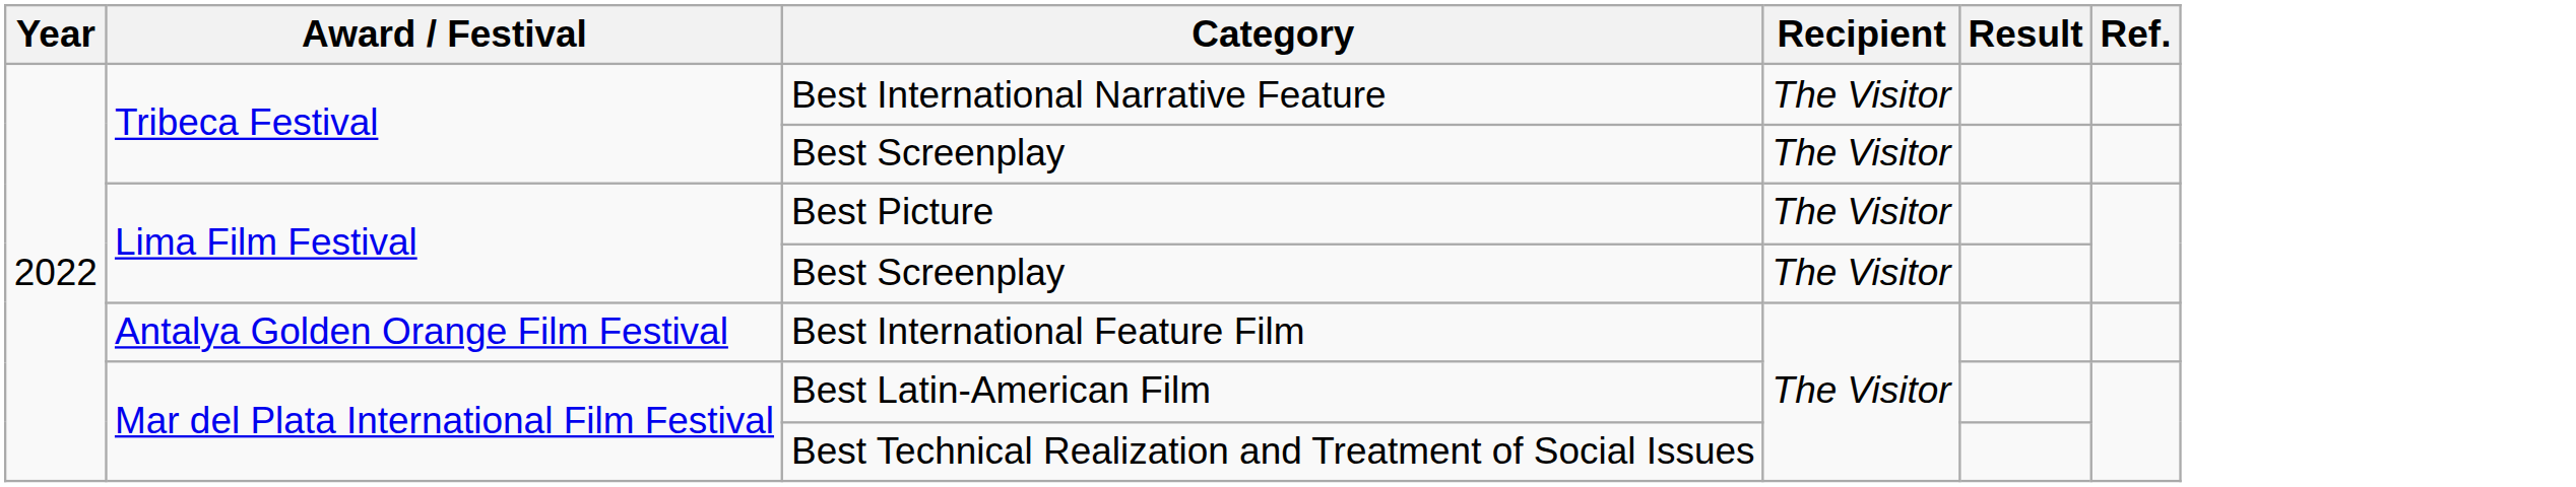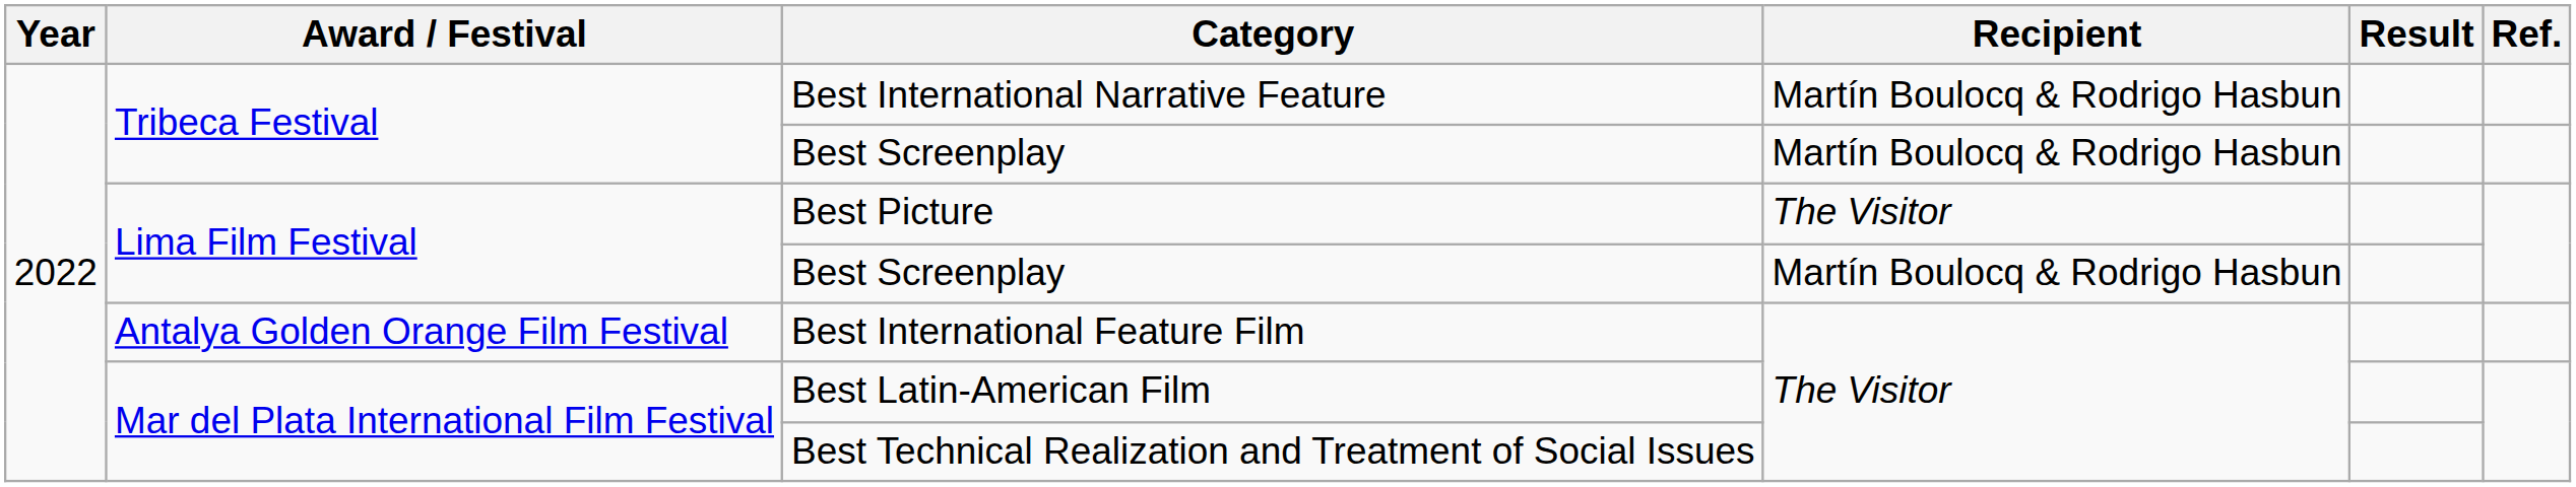Best International Narrative Feature | Recipient: The Visitor -> Martín Boulocq & Rodrigo Hasbun
Tribeca Festival / Best Screenplay | Recipient: The Visitor -> Martín Boulocq & Rodrigo Hasbun
Lima Film Festival / Best Screenplay | Recipient: The Visitor -> Martín Boulocq & Rodrigo Hasbun
